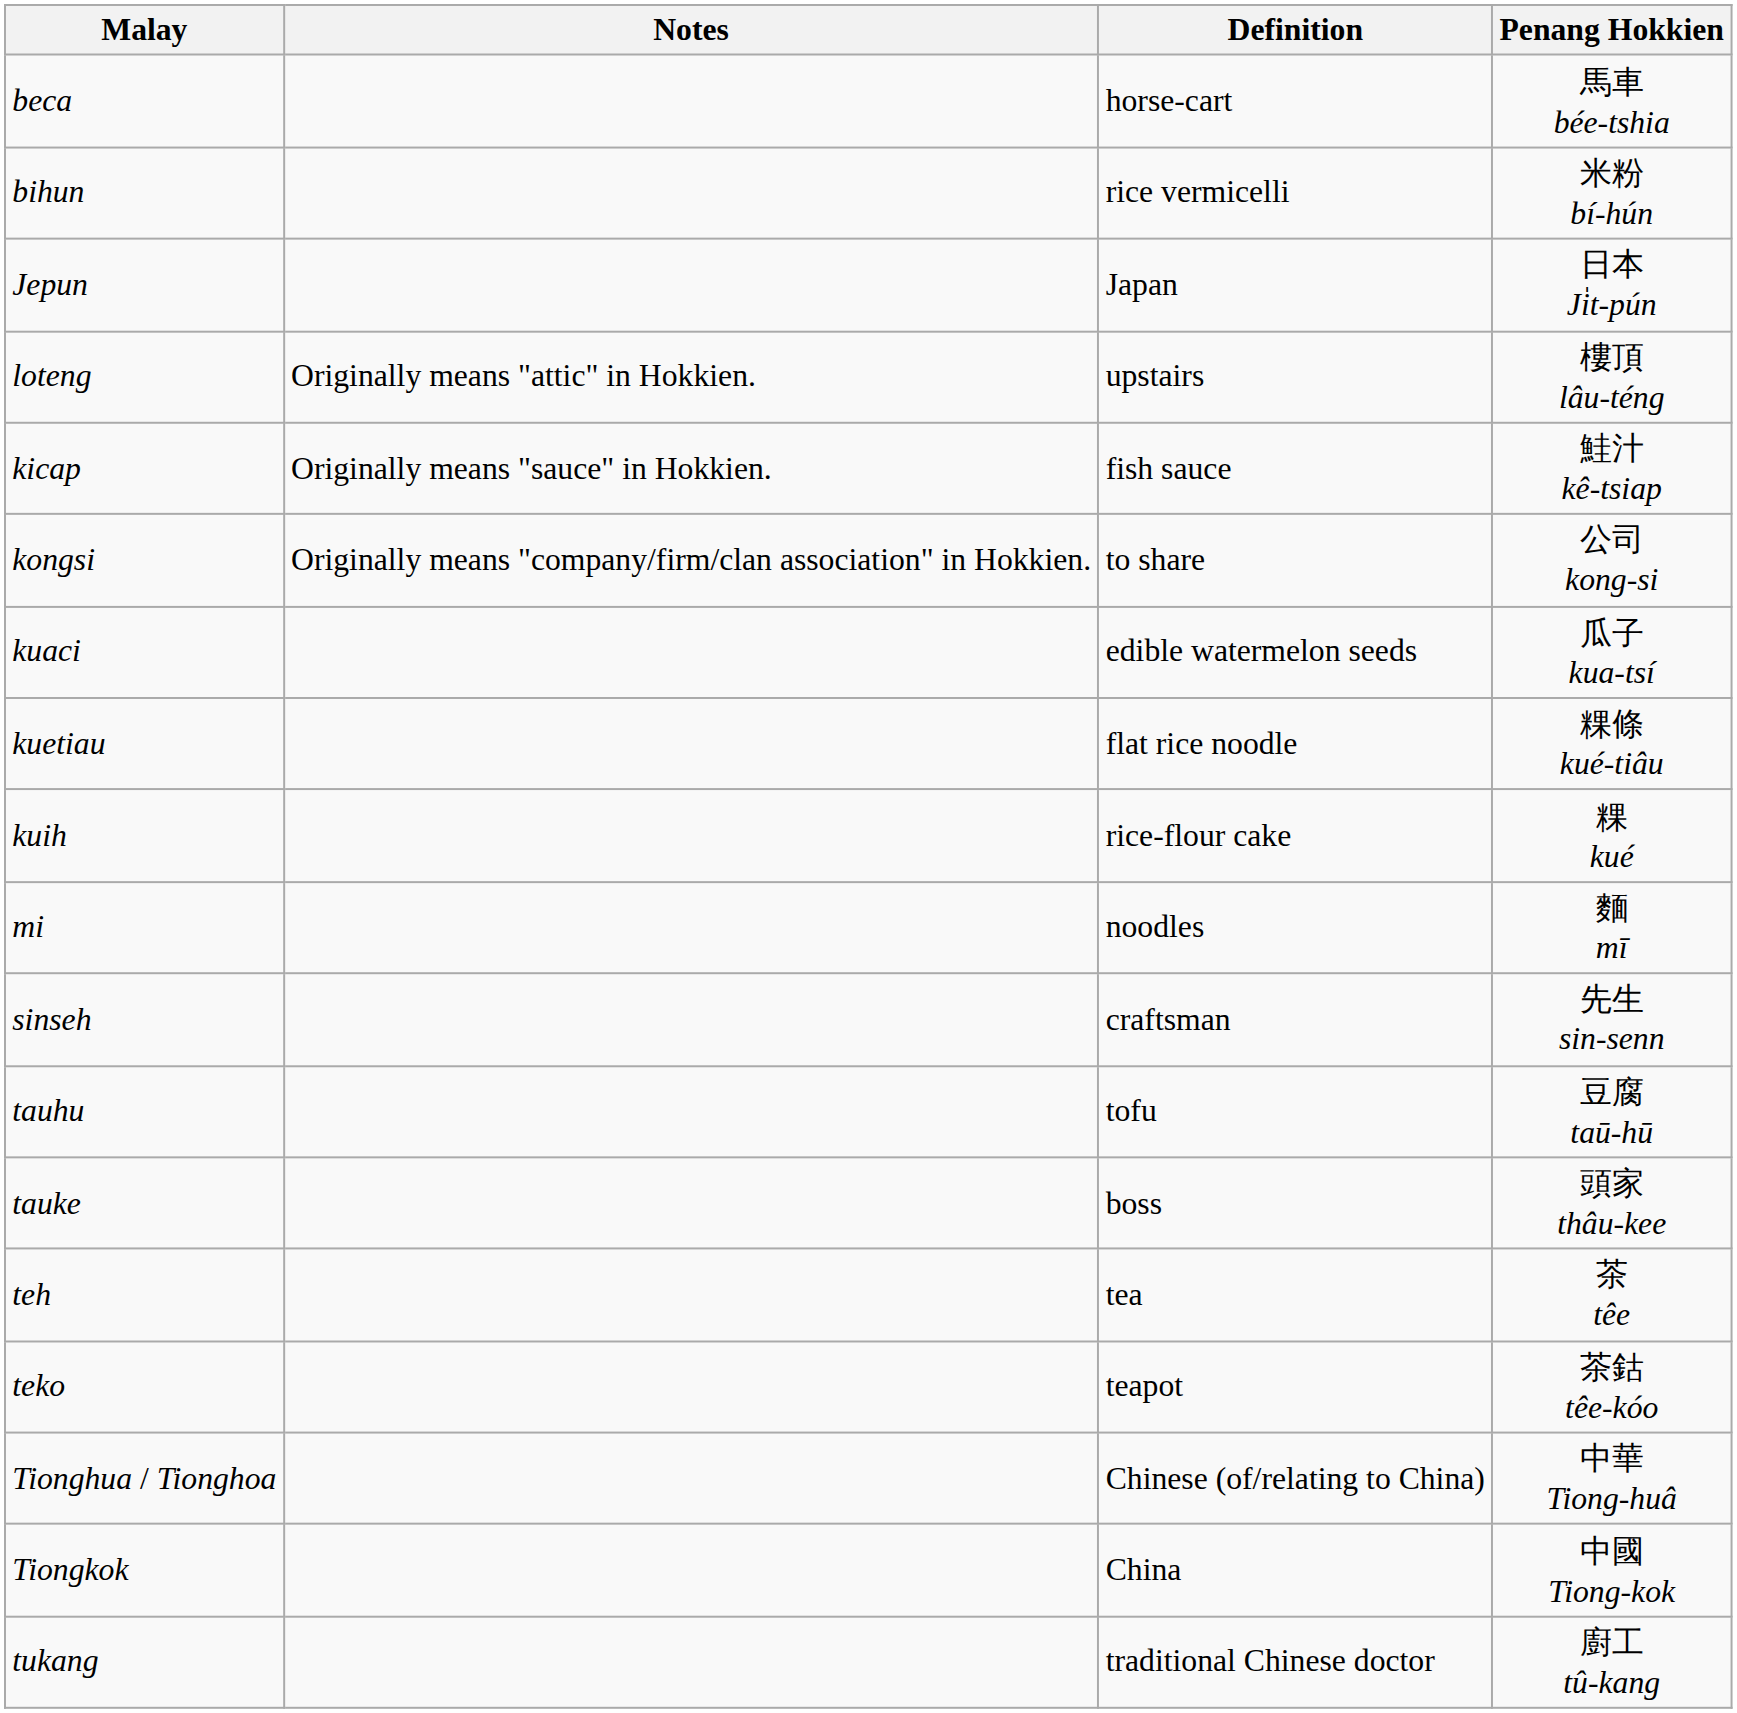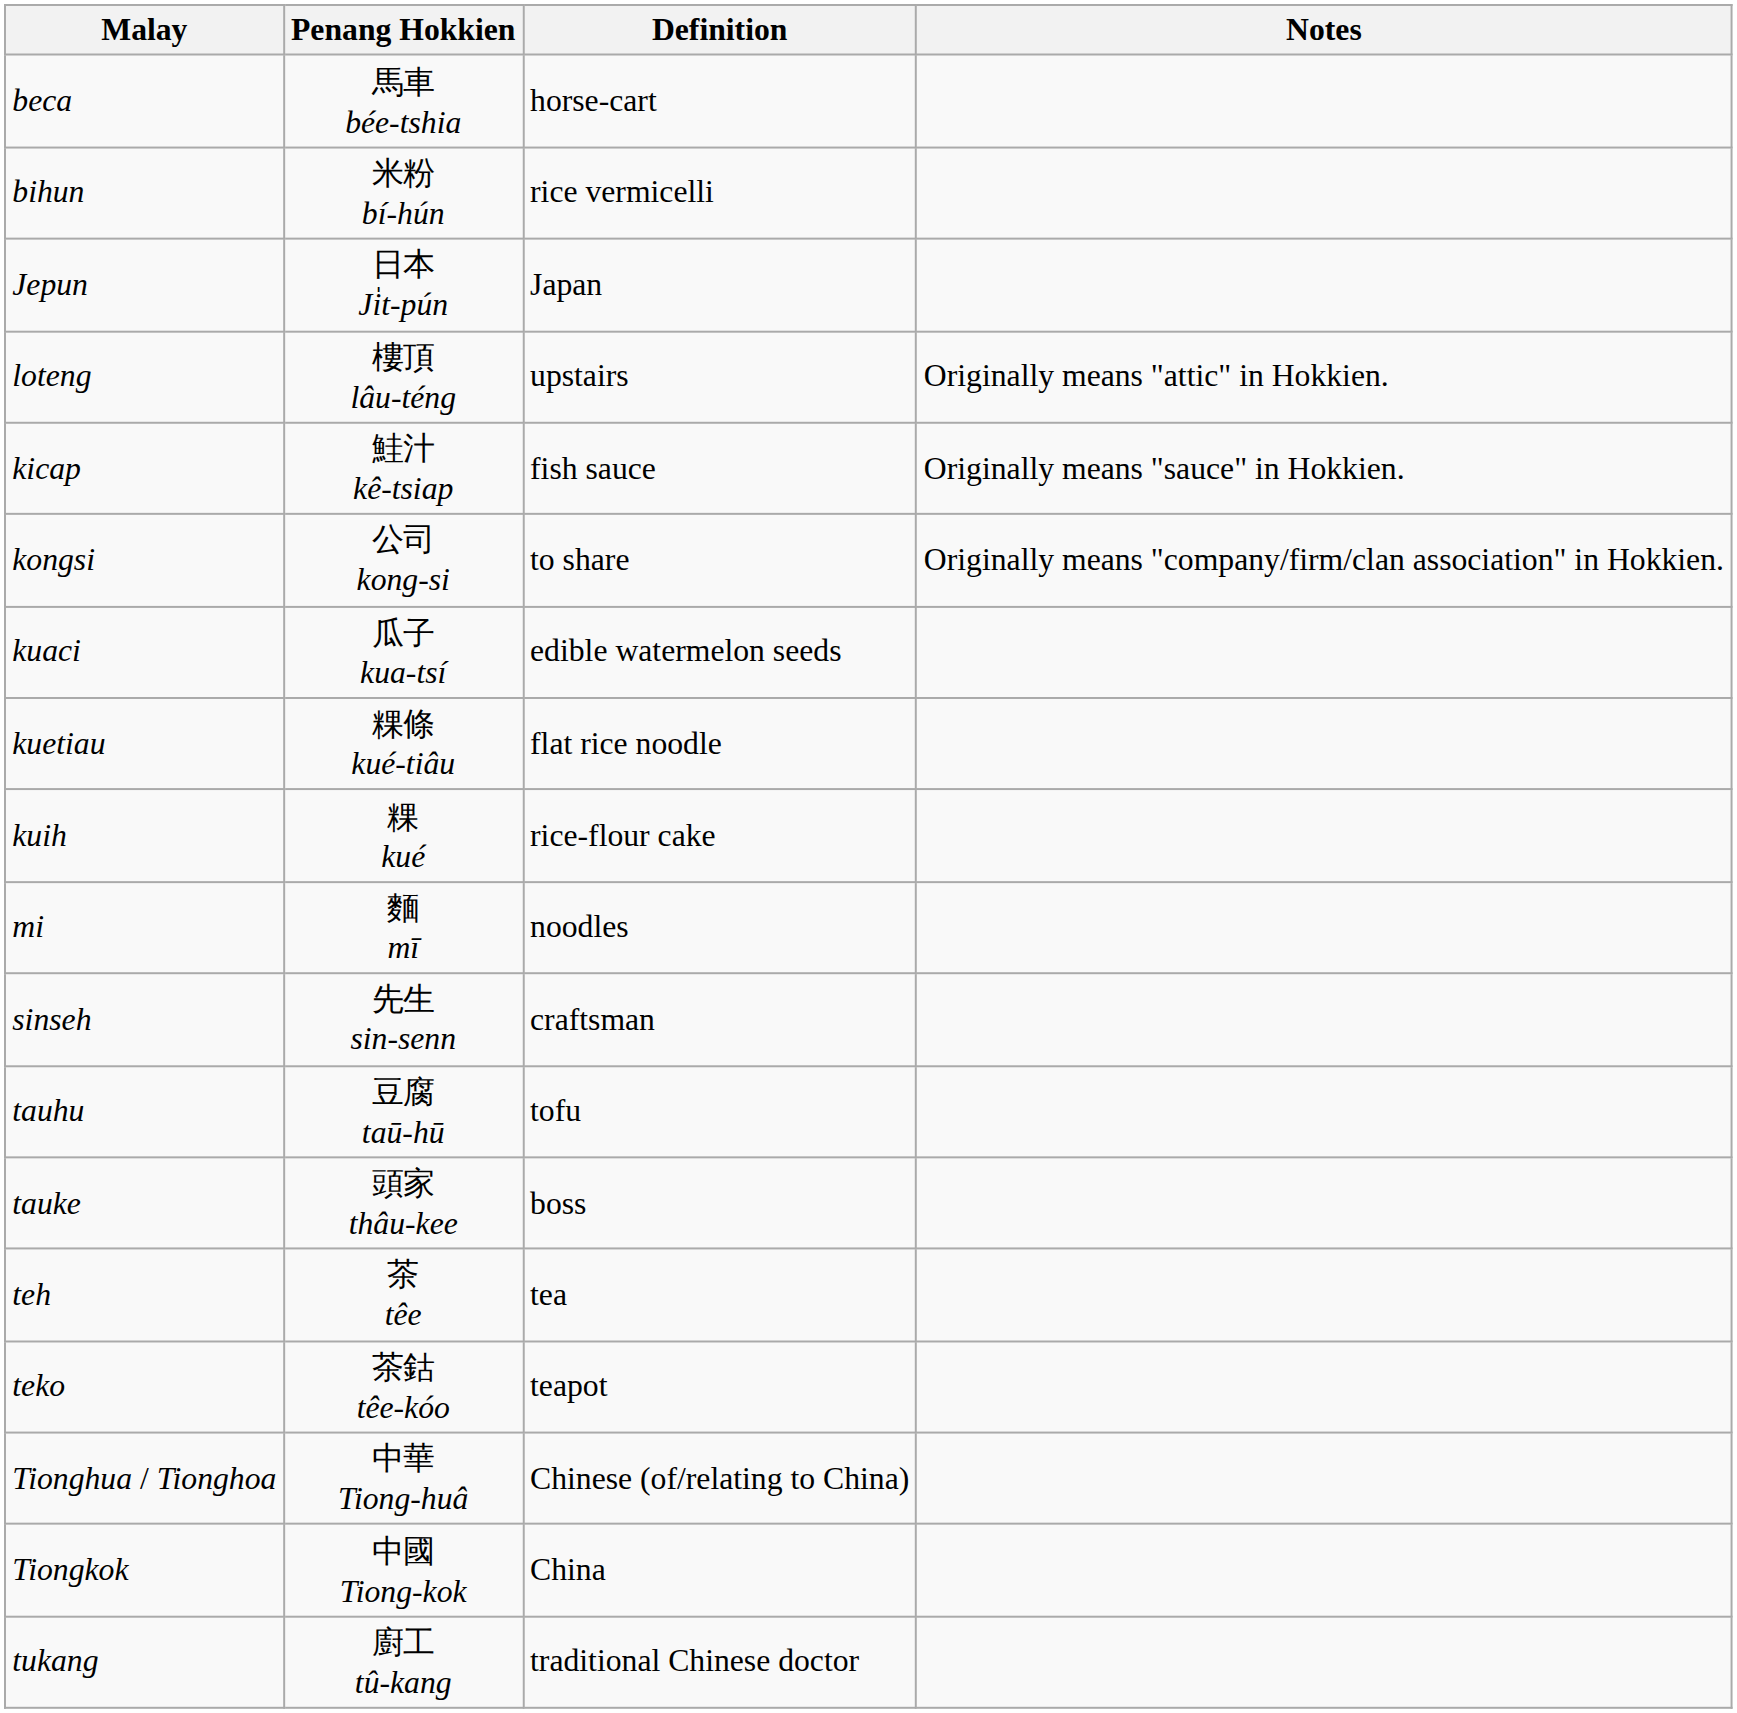columns swapped: Penang Hokkien <-> Notes
